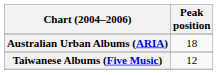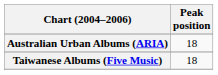Taiwanese Albums (Five Music) | Peak position: 12 -> 18
